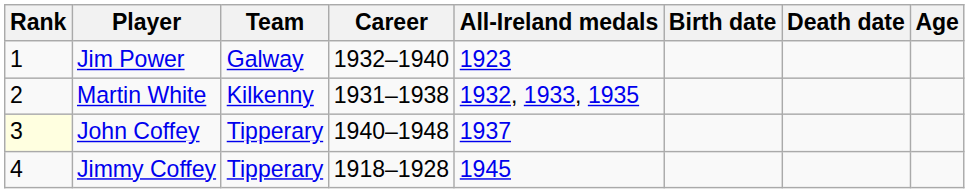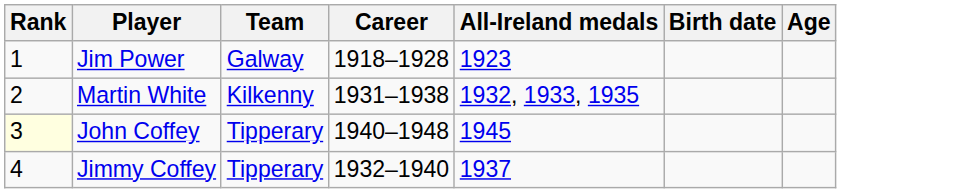- column: Death date
Jim Power | Career: 1932–1940 -> 1918–1928
John Coffey | All-Ireland medals: 1937 -> 1945
Jimmy Coffey | Career: 1918–1928 -> 1932–1940
Jimmy Coffey | All-Ireland medals: 1945 -> 1937
